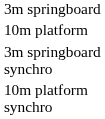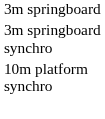- row: 10m platform
